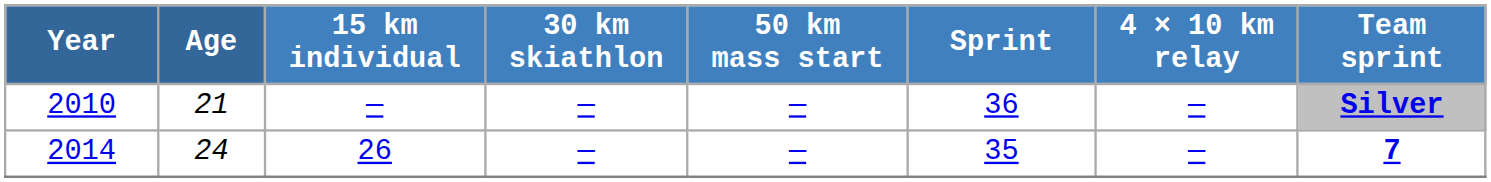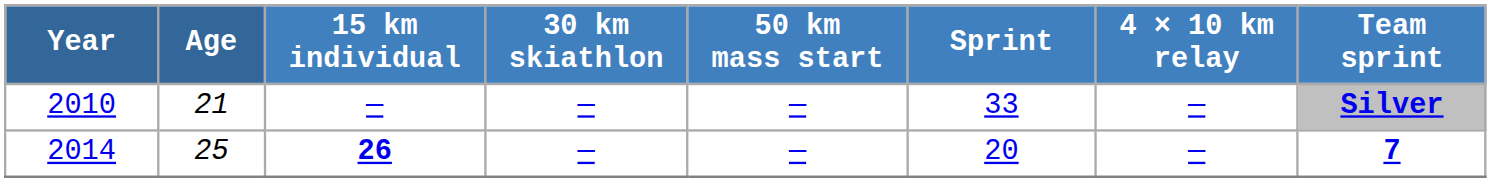2010 | Sprint: 36 -> 33
2014 | Age: 24 -> 25
2014 | 15 km individual: normal -> bold
2014 | Sprint: 35 -> 20
